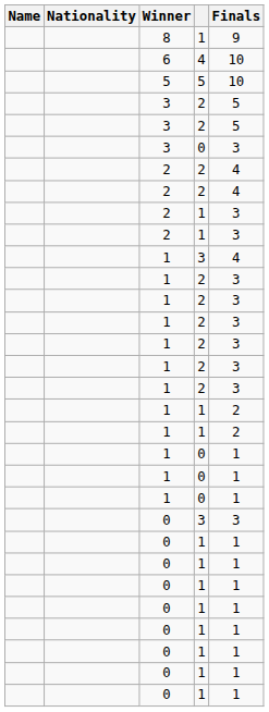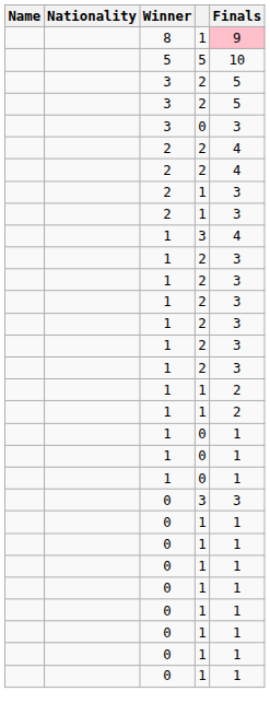8 | Finals: no background -> pink background
- row: 6 | 4 | 10
